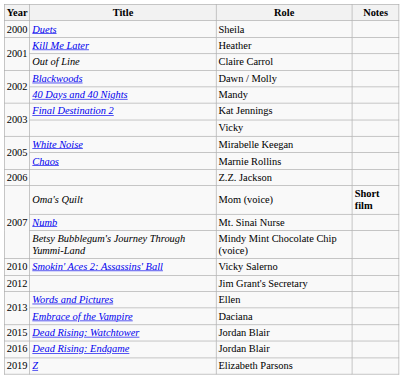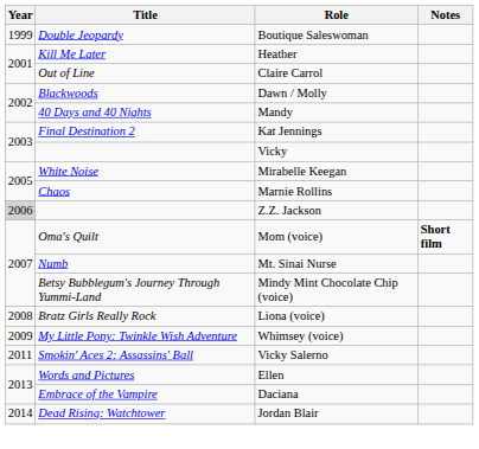+ row: 1999 | Double Jeopardy | Boutique Saleswoman
- row: 2000 | Duets | Sheila
Z.Z. Jackson | Year: no background -> lightgrey background
+ row: 2008 | Bratz Girls Really Rock | Liona (voice)
+ row: 2009 | My Little Pony: Twinkle Wish Adventure | Whimsey (voice)
Vicky Salerno | Year: 2010 -> 2011
- row: 2012 | Jim Grant's Secretary
Dead Rising: Watchtower / Jordan Blair | Year: 2015 -> 2014
- row: 2016 | Dead Rising: Endgame | Jordan Blair
- row: 2019 | Z | Elizabeth Parsons
